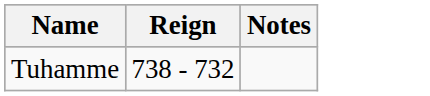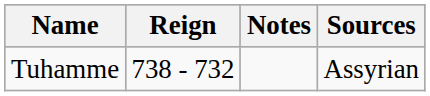+ column: Sources | Assyrian
